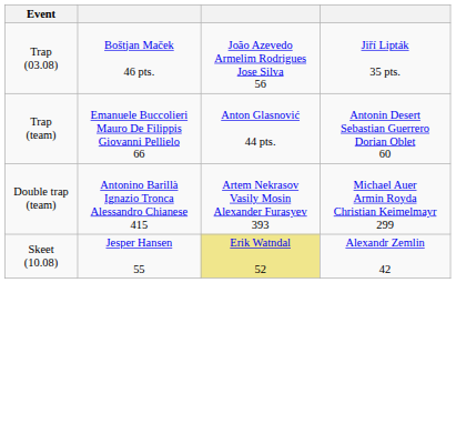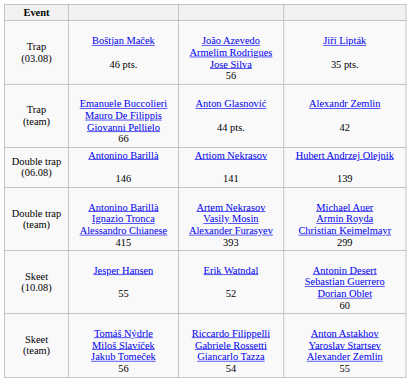Trap (team) | column 4: Antonin Desert Sebastian Guerrero Dorian Oblet 60 -> Alexandr Zemlin 42
+ row: Double trap (06.08) | Antonino Barillà 146 | Artiom Nekrasov 141 | Hubert Andrzej Olejnik 139
Skeet (10.08) | column 3: khaki background -> no background
Skeet (10.08) | column 4: Alexandr Zemlin 42 -> Antonin Desert Sebastian Guerrero Dorian Oblet 60
+ row: Skeet (team) | Tomáš Nýdrle Miloš Slavíček Jakub Tomeček 56 | Riccardo Filippelli Gabriele Rossetti Giancarlo Tazza 54 | Anton Astakhov Yaroslav Startsev Alexander Zemlin 55
